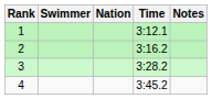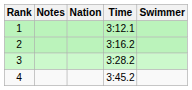columns swapped: Swimmer <-> Notes
